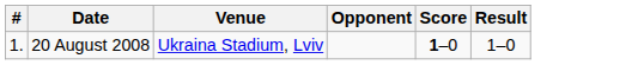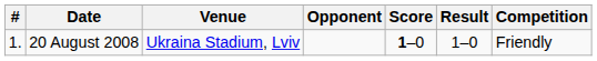+ column: Competition | Friendly
